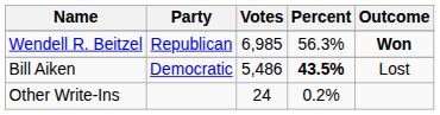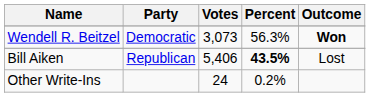Wendell R. Beitzel | Party: Republican -> Democratic
Wendell R. Beitzel | Votes: 6,985 -> 3,073
Bill Aiken | Party: Democratic -> Republican
Bill Aiken | Votes: 5,486 -> 5,406
